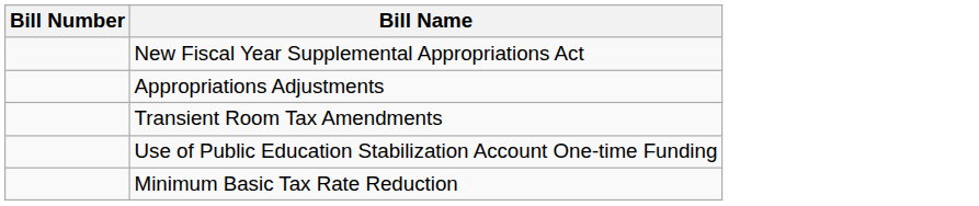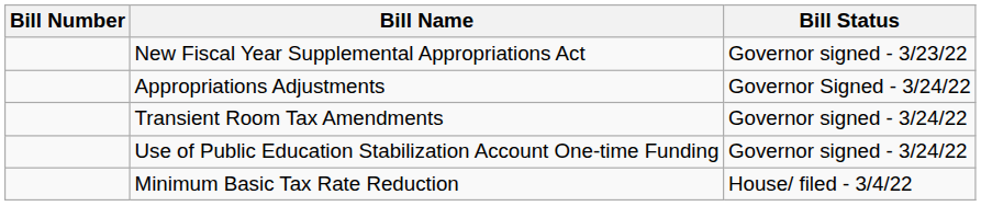+ column: Bill Status | Governor signed - 3/23/22 | Governor Signed - 3/24/22 | Governor signed - 3/24/22 | Governor signed - 3/24/22 | House/ filed - 3/4/22
